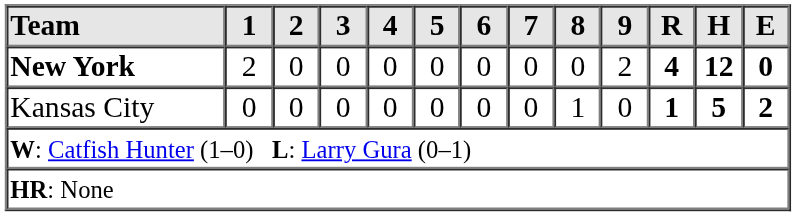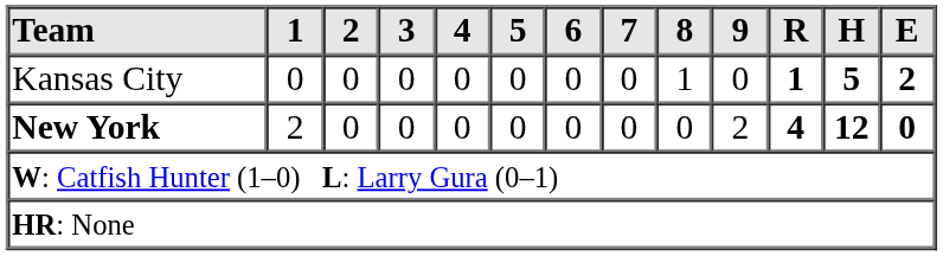rows swapped: New York <-> Kansas City
